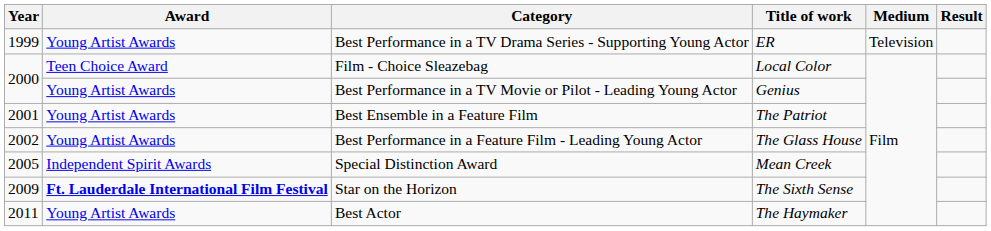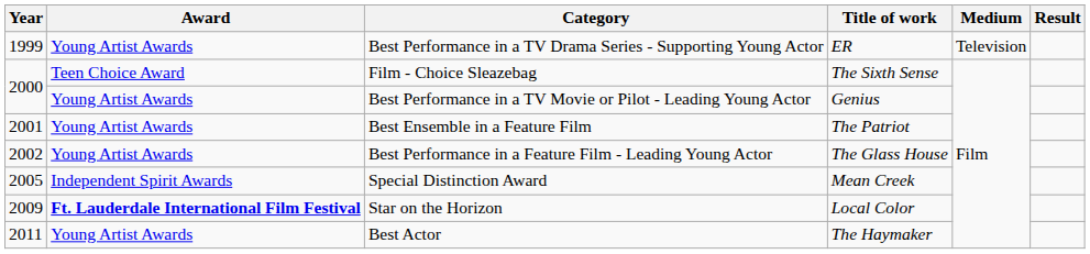Film - Choice Sleazebag | Title of work: Local Color -> The Sixth Sense
Star on the Horizon | Title of work: The Sixth Sense -> Local Color
